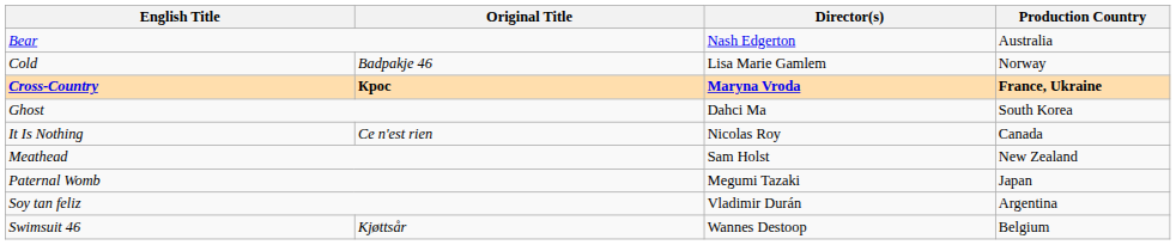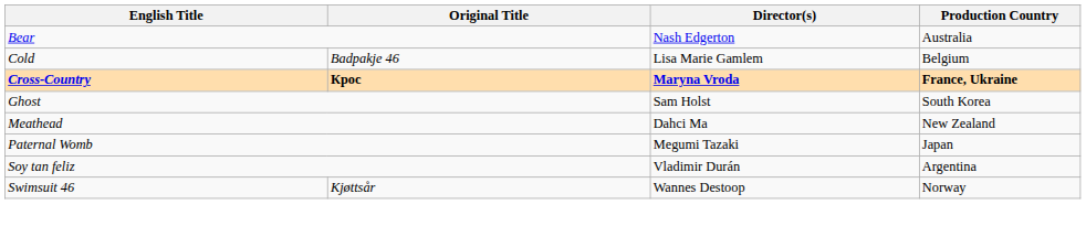Cold | Production Country: Norway -> Belgium
Ghost | Director(s): Dahci Ma -> Sam Holst
- row: It Is Nothing | Ce n'est rien | Nicolas Roy | Canada
Meathead | Director(s): Sam Holst -> Dahci Ma
Swimsuit 46 | Production Country: Belgium -> Norway
